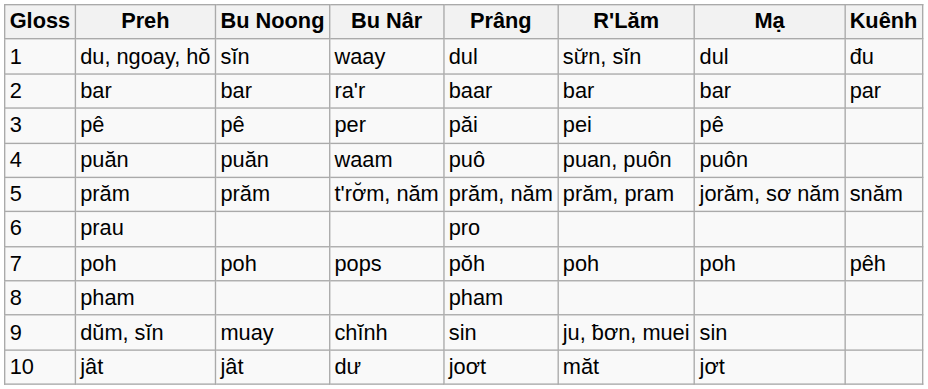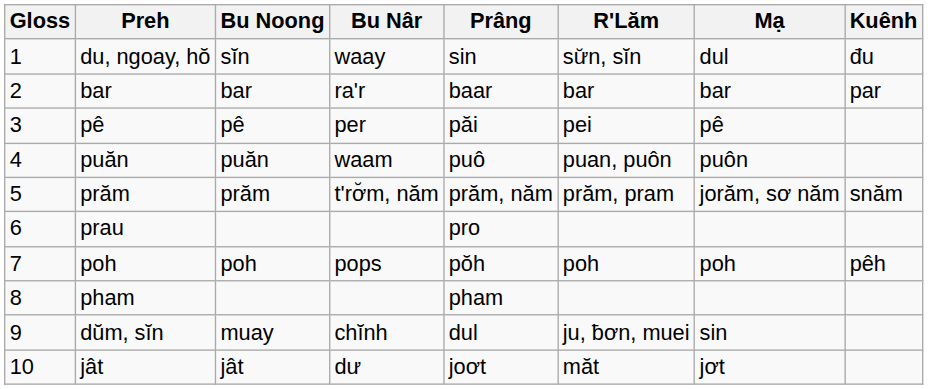du, ngoay, hŏ | Prâng: dul -> sin
dŭm, sĭn | Prâng: sin -> dul
